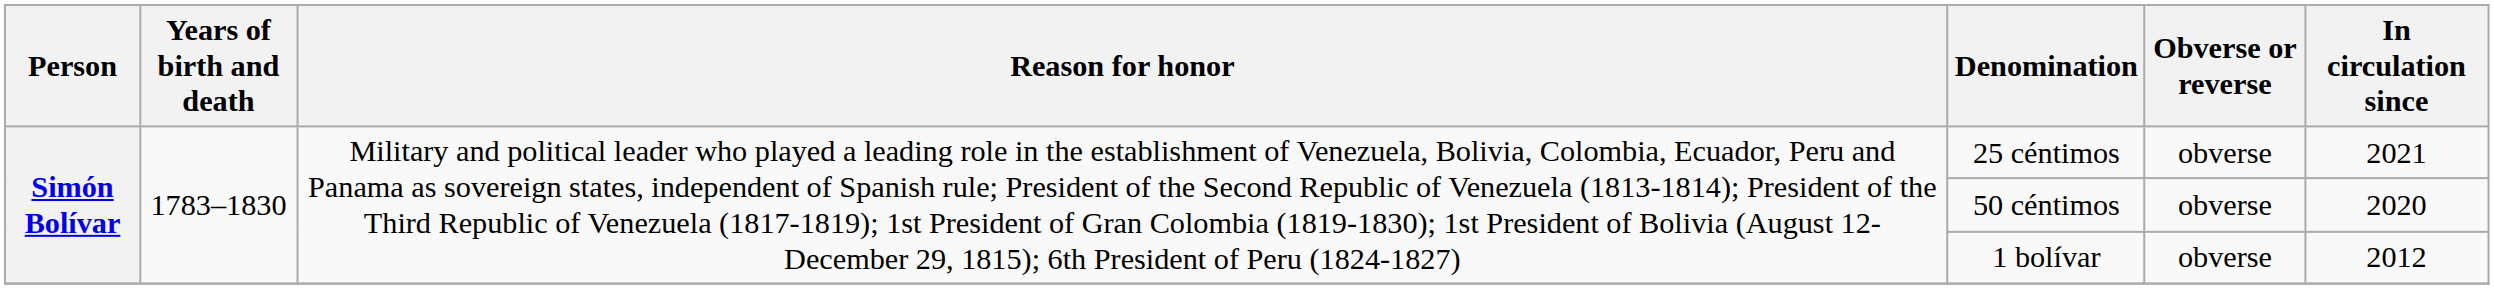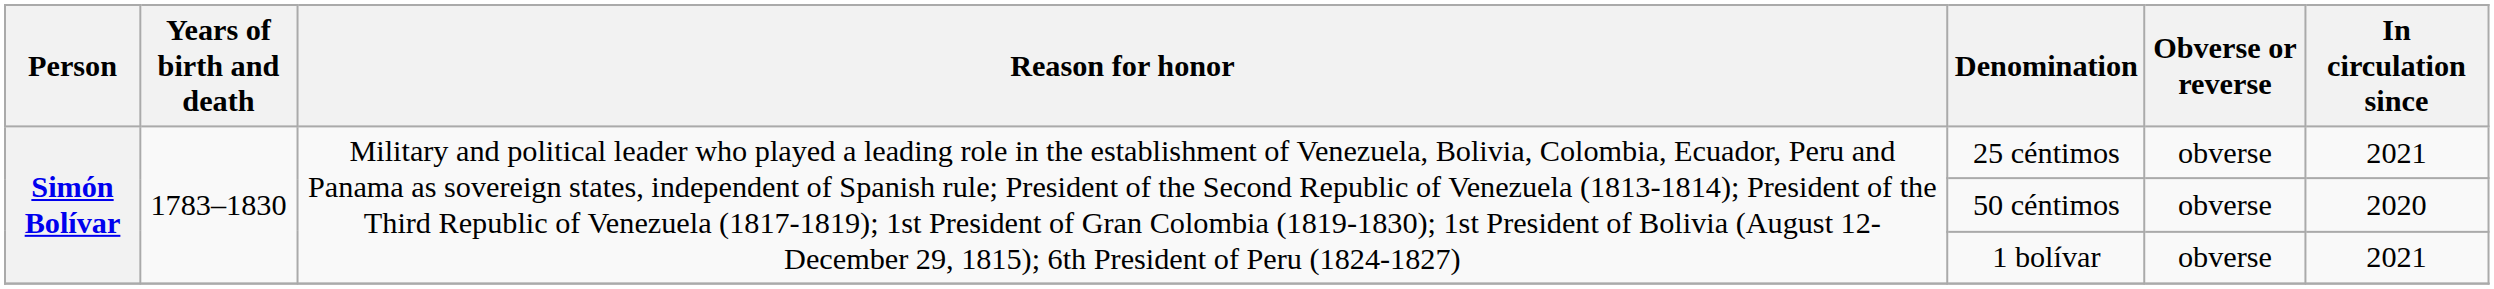1 bolívar | In circulation since: 2012 -> 2021
